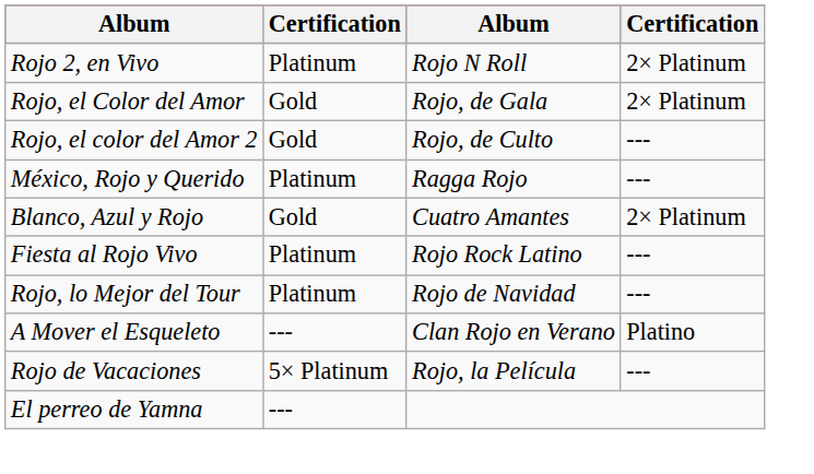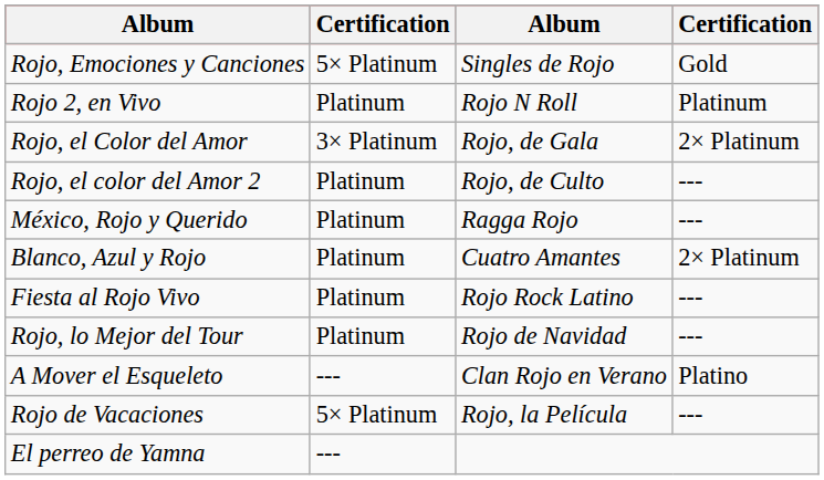+ row: Rojo, Emociones y Canciones | 5× Platinum | Singles de Rojo | Gold
Rojo 2, en Vivo | column 4: 2× Platinum -> Platinum
Rojo, el Color del Amor | column 2: Gold -> 3× Platinum
Rojo, el color del Amor 2 | column 2: Gold -> Platinum
Blanco, Azul y Rojo | column 2: Gold -> Platinum
